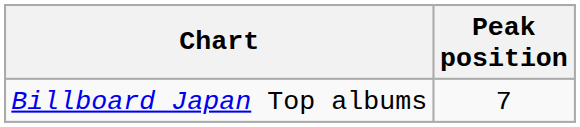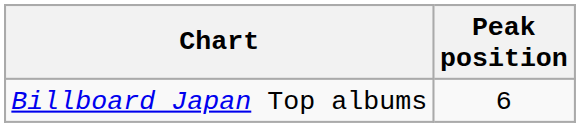Billboard Japan Top albums | Peak position: 7 -> 6
